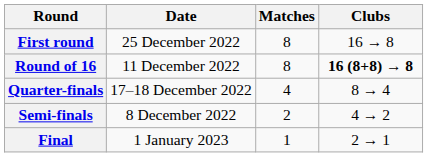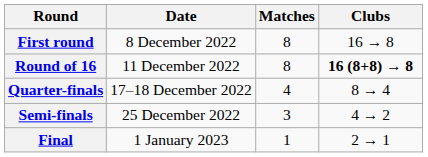First round | Date: 25 December 2022 -> 8 December 2022
Semi-finals | Date: 8 December 2022 -> 25 December 2022
Semi-finals | Matches: 2 -> 3
